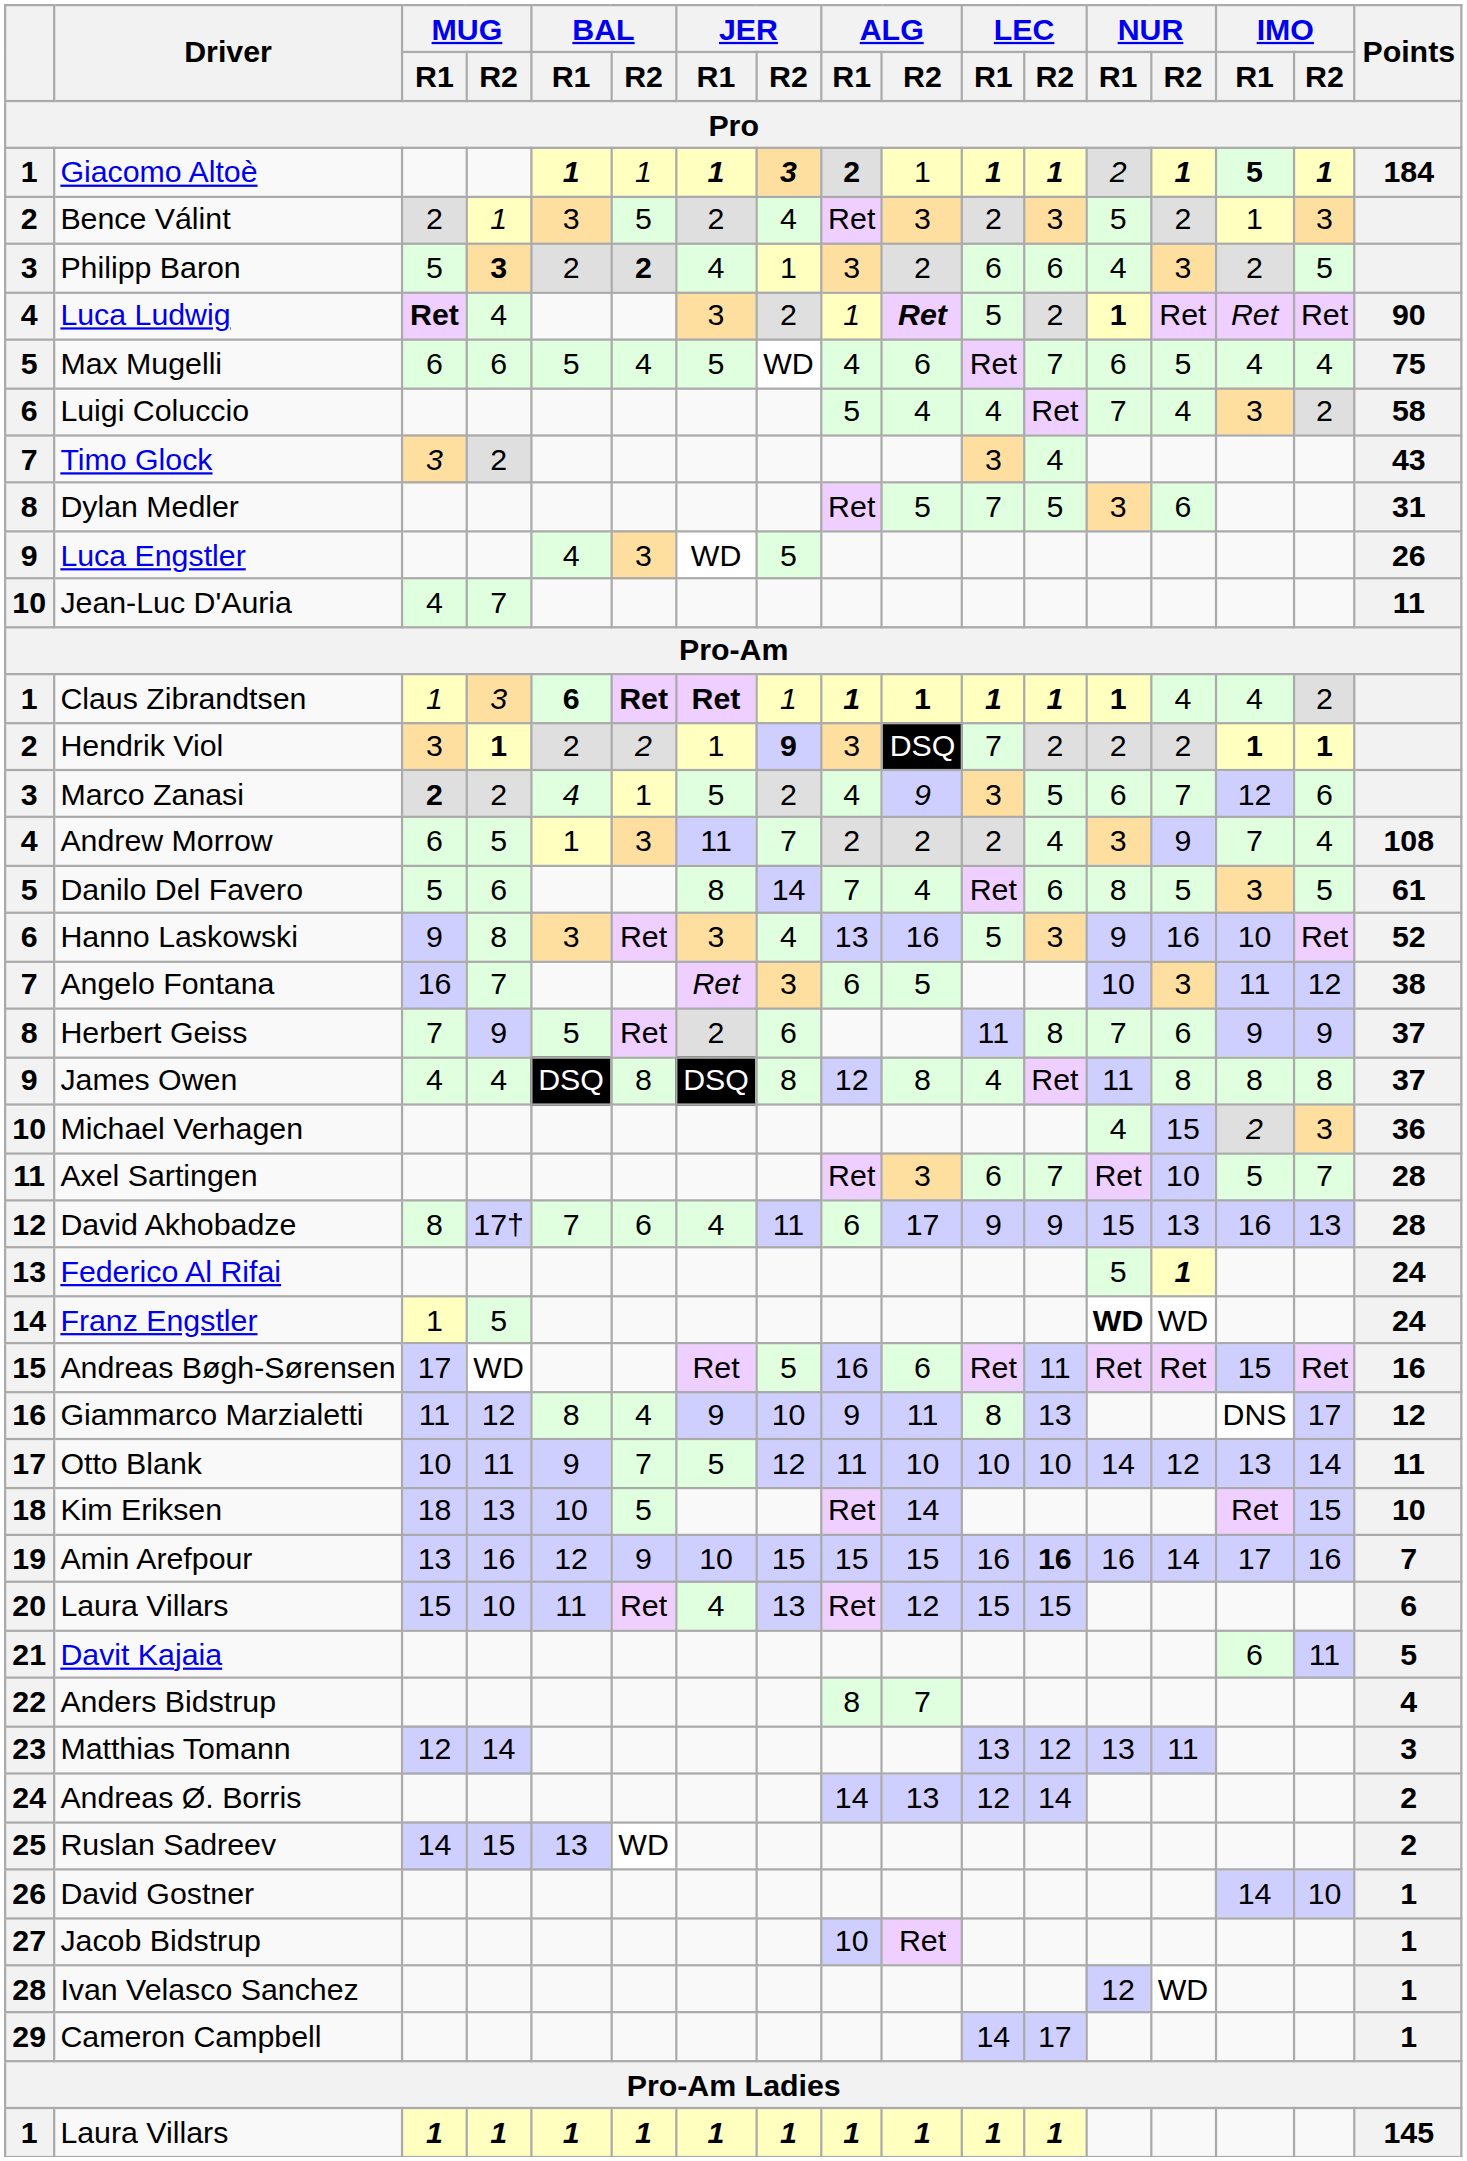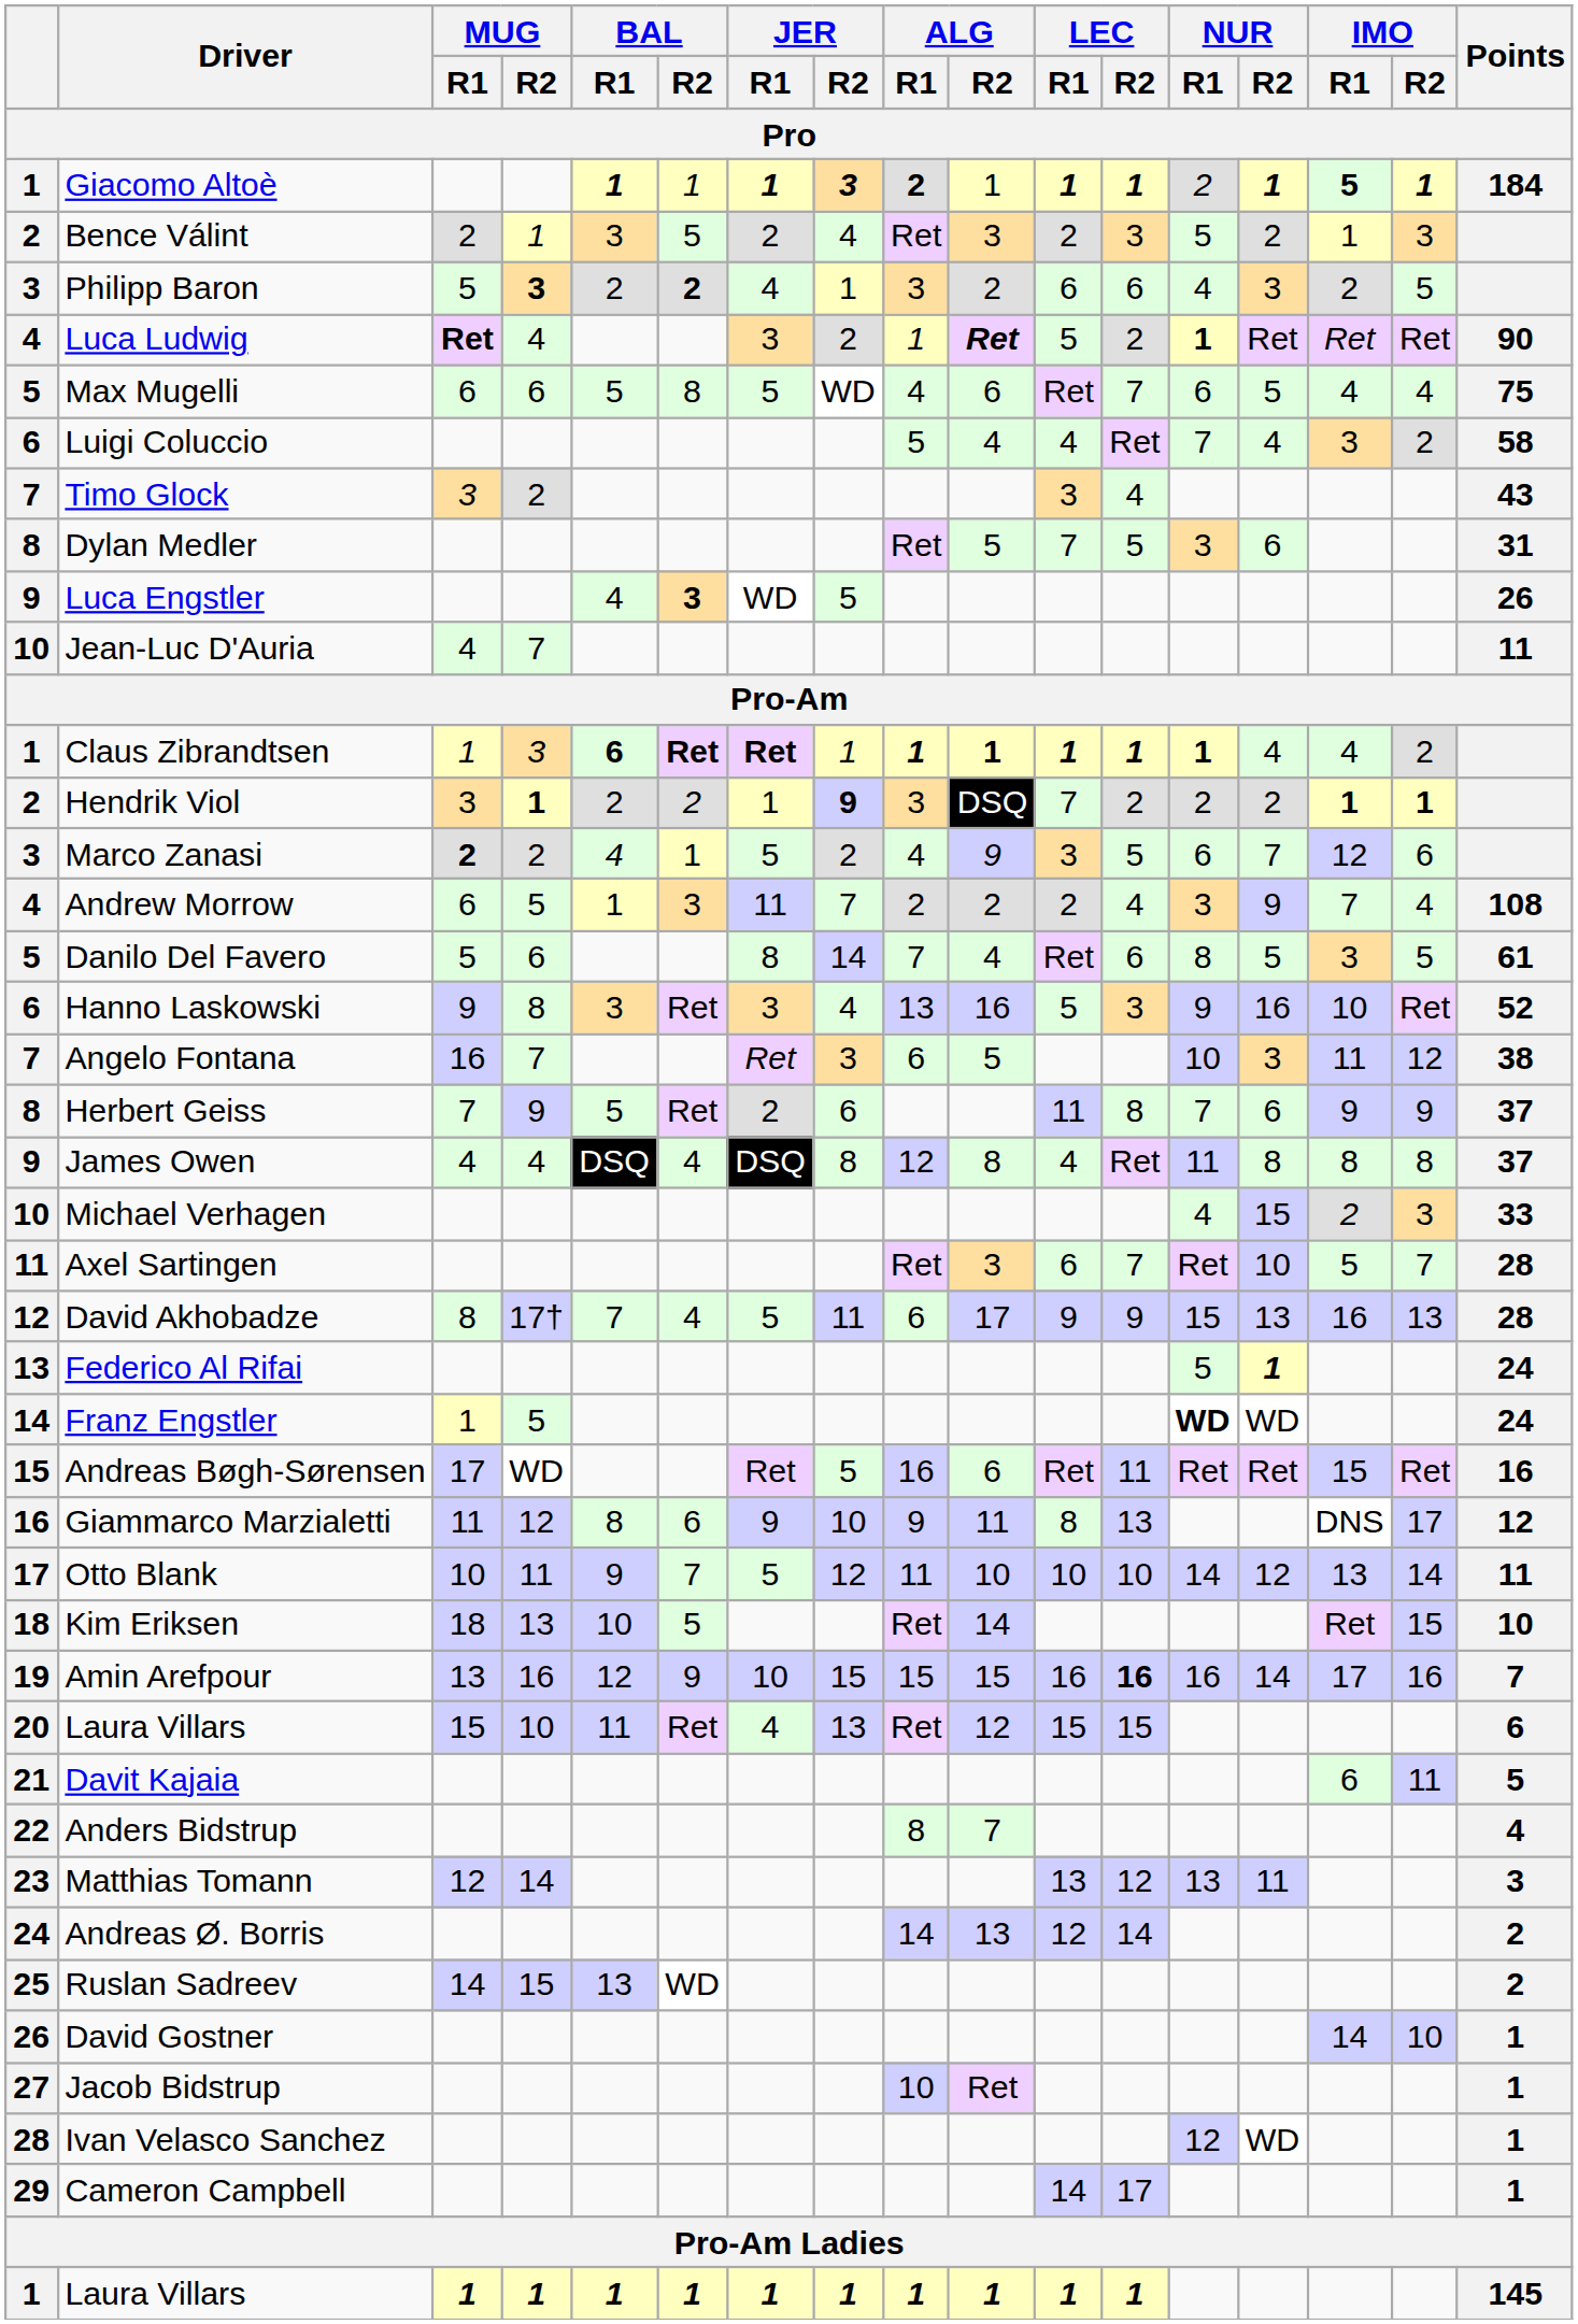Max Mugelli | BAL / R2: 4 -> 8
Luca Engstler | BAL / R2: normal -> bold
James Owen | BAL / R2: 8 -> 4
Michael Verhagen | Points: 36 -> 33
David Akhobadze | BAL / R2: 6 -> 4
David Akhobadze | JER / R1: 4 -> 5
Giammarco Marzialetti | BAL / R2: 4 -> 6
